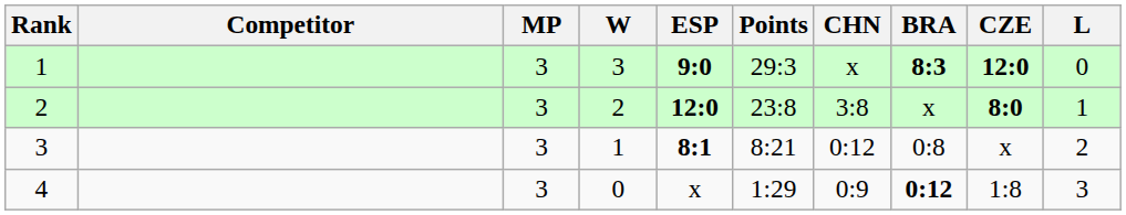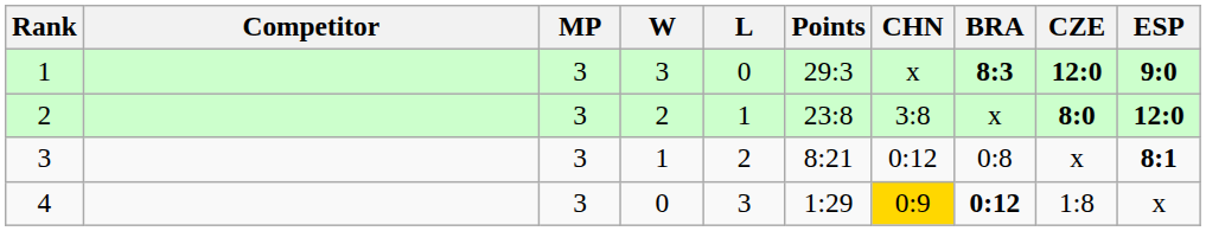columns swapped: L <-> ESP
4 | CHN: no background -> gold background
